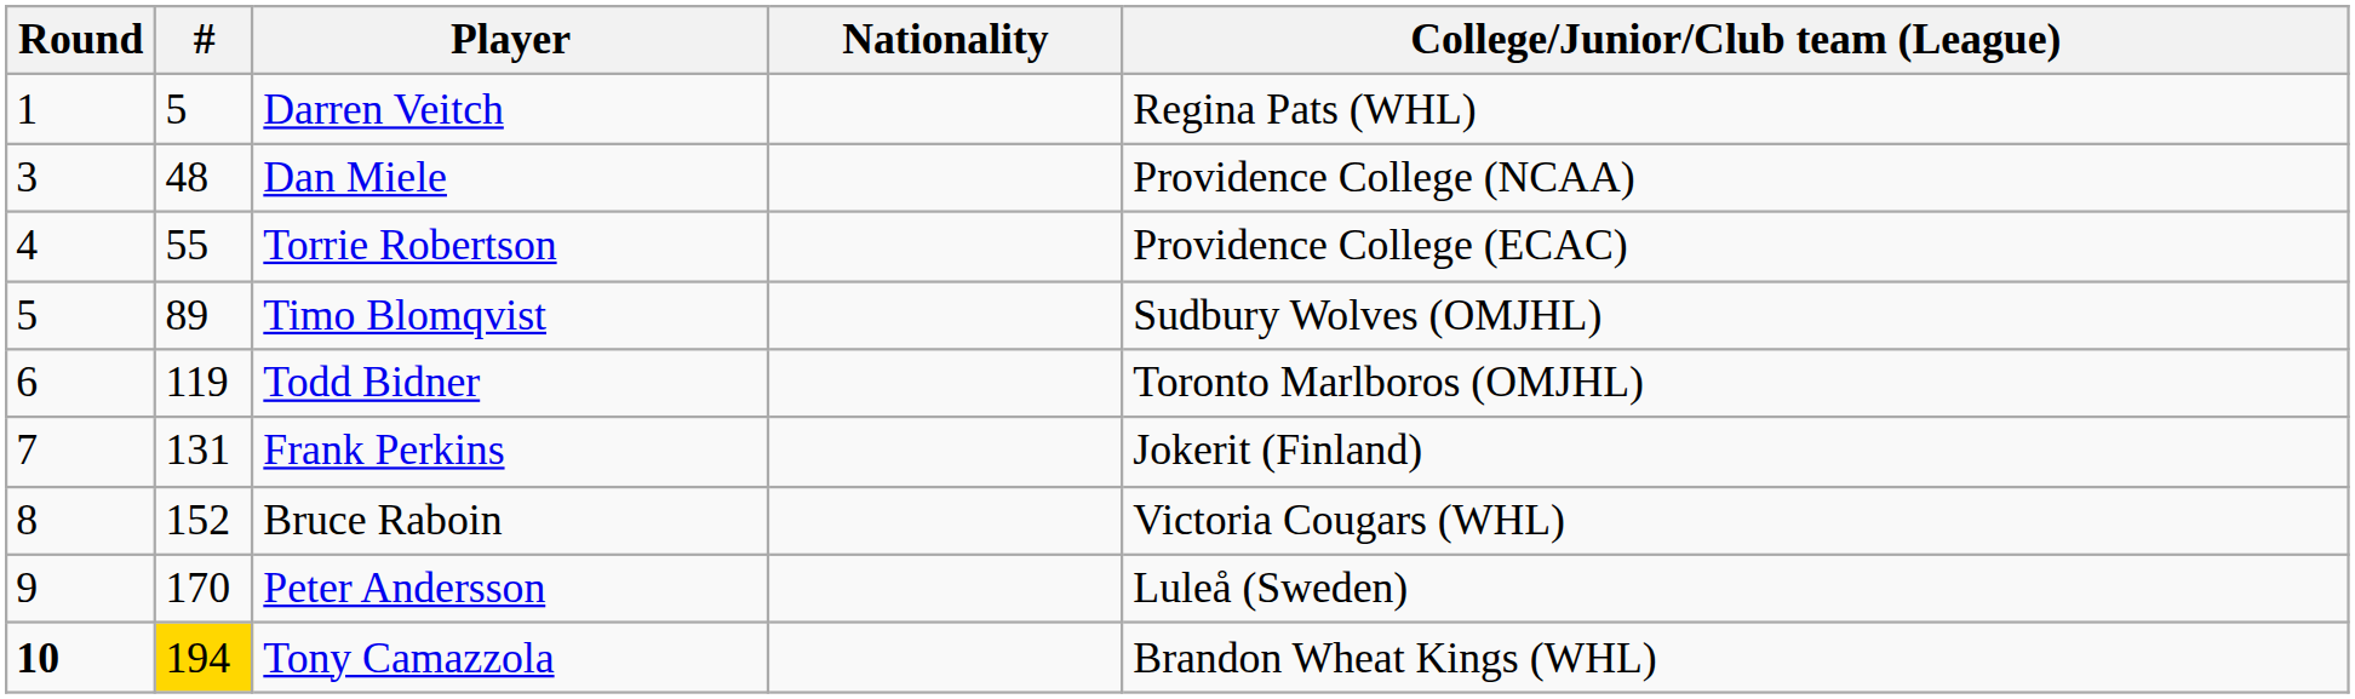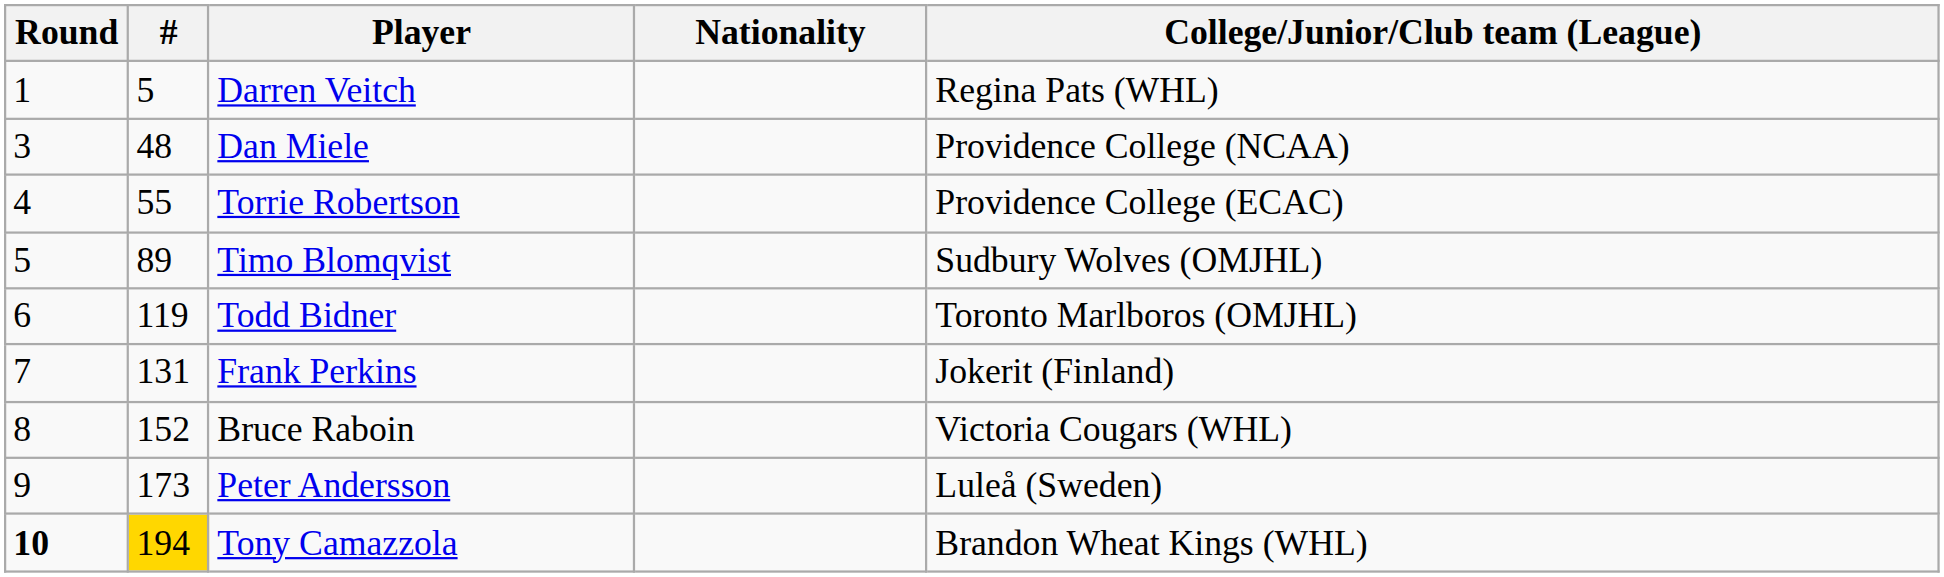Peter Andersson | #: 170 -> 173
